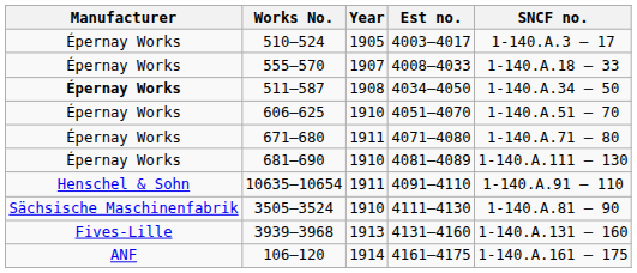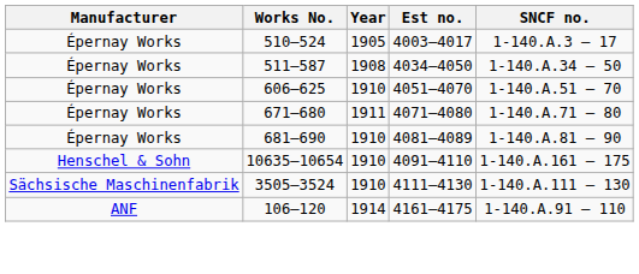- row: Épernay Works | 555–570 | 1907 | 4008–4033 | 1-140.A.18 – 33
511–587 | Manufacturer: bold -> normal
681–690 | SNCF no.: 1-140.A.111 – 130 -> 1-140.A.81 – 90
10635–10654 | Year: 1911 -> 1910
10635–10654 | SNCF no.: 1-140.A.91 – 110 -> 1-140.A.161 – 175
3505–3524 | SNCF no.: 1-140.A.81 – 90 -> 1-140.A.111 – 130
- row: Fives-Lille | 3939–3968 | 1913 | 4131–4160 | 1-140.A.131 – 160
106–120 | SNCF no.: 1-140.A.161 – 175 -> 1-140.A.91 – 110
